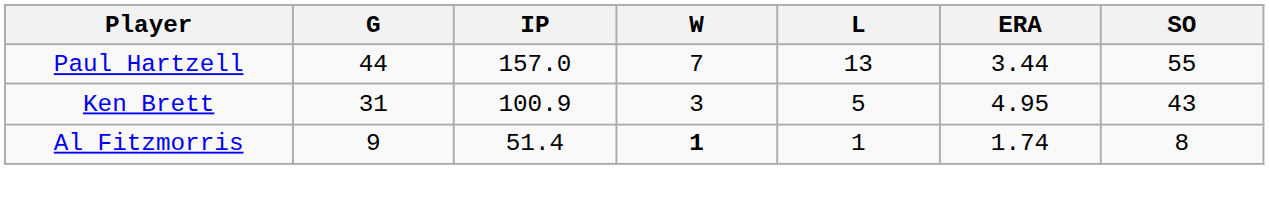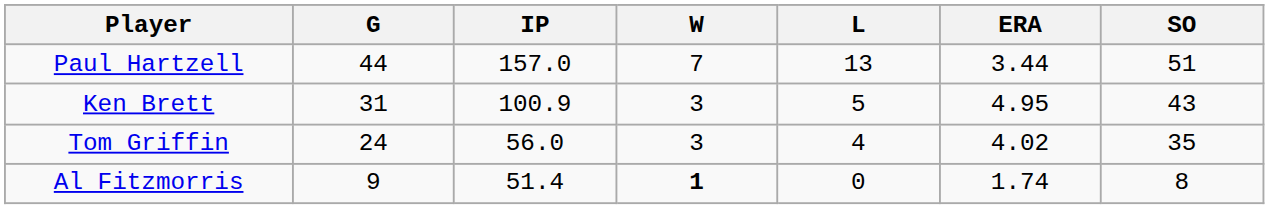Paul Hartzell | SO: 55 -> 51
+ row: Tom Griffin | 24 | 56.0 | 3 | 4 | 4.02 | 35
Al Fitzmorris | L: 1 -> 0
